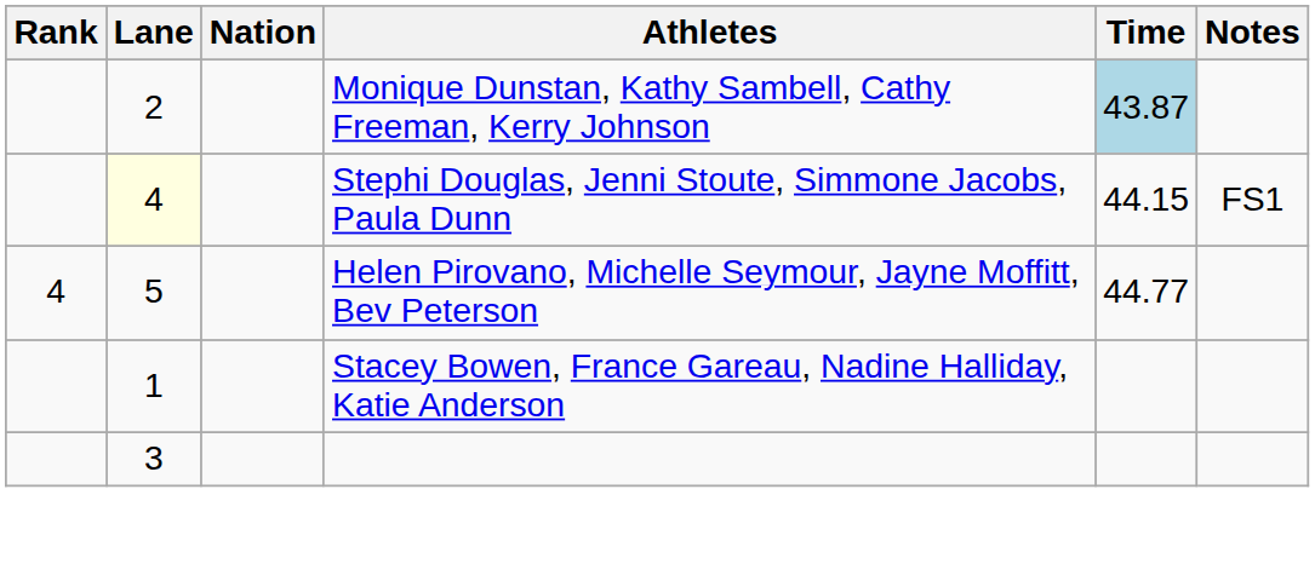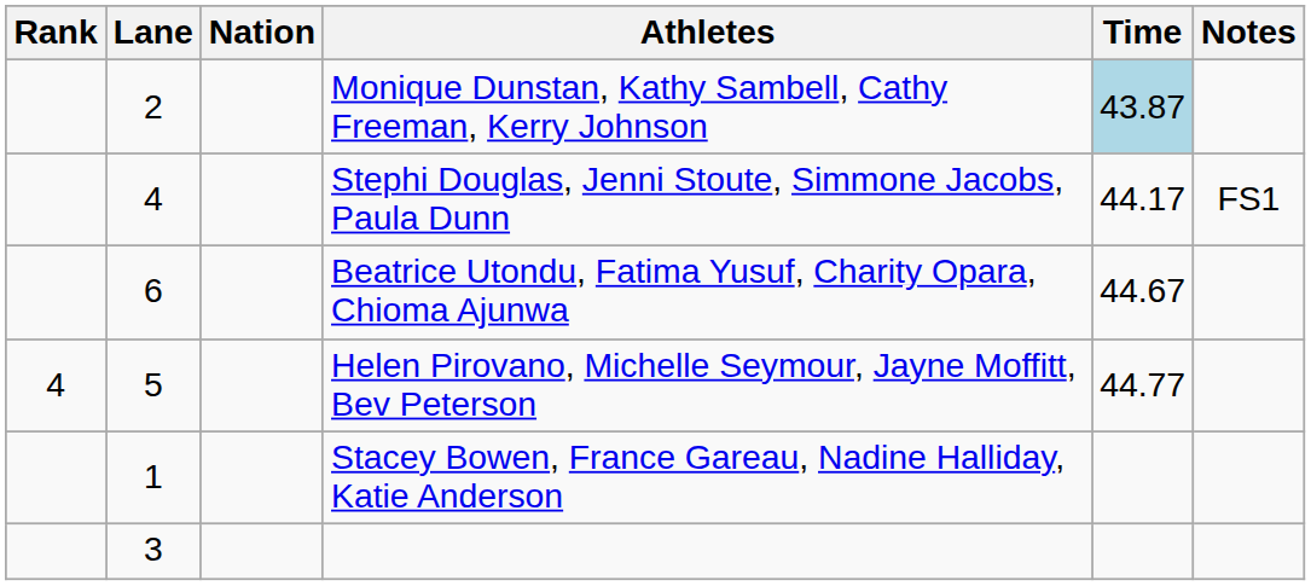Stephi Douglas, Jenni Stoute, Simmone Jacobs, Paula Dunn | Lane: lightyellow background -> no background
Stephi Douglas, Jenni Stoute, Simmone Jacobs, Paula Dunn | Time: 44.15 -> 44.17
+ row: 6 | Beatrice Utondu, Fatima Yusuf, Charity Opara, Chioma Ajunwa | 44.67
